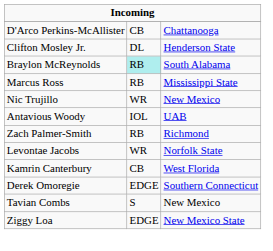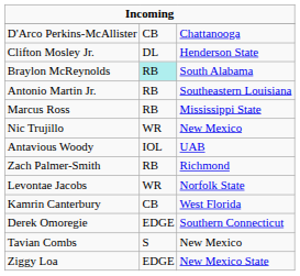+ row: Antonio Martin Jr. | RB | Southeastern Louisiana
